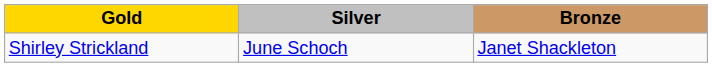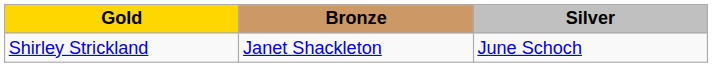columns swapped: Silver <-> Bronze
